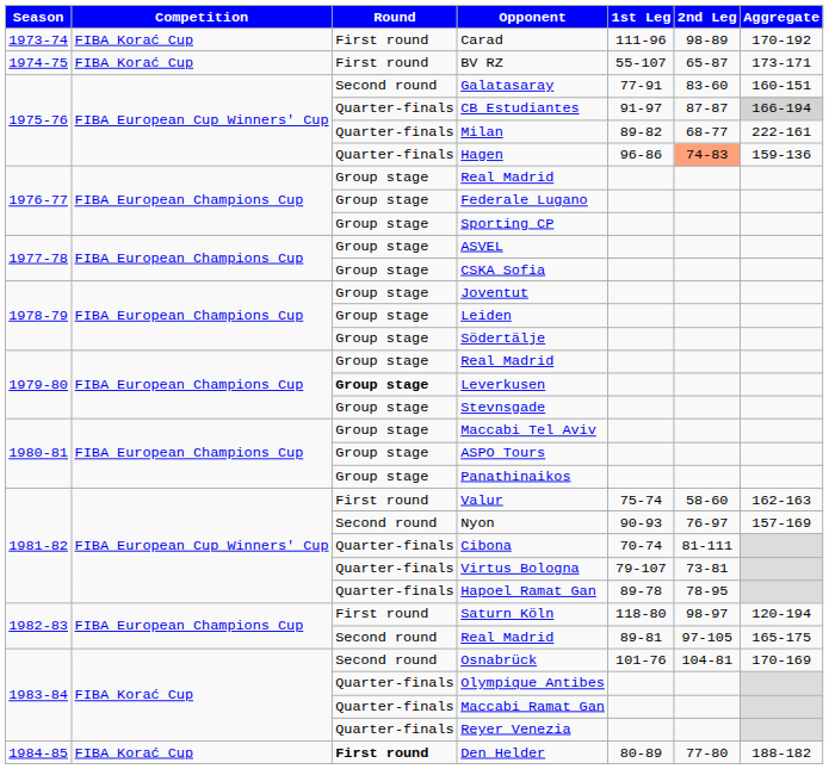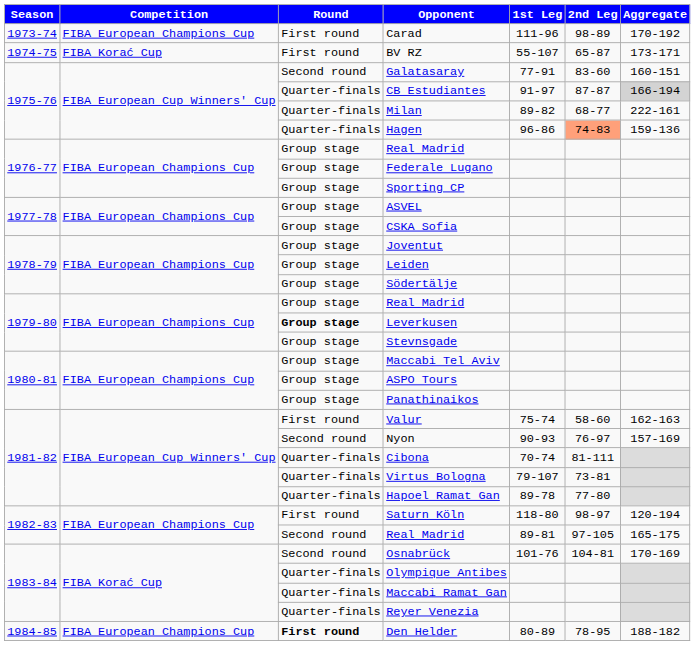Carad | Competition: FIBA Korać Cup -> FIBA European Champions Cup
Hapoel Ramat Gan | 2nd Leg: 78-95 -> 77-80
Den Helder | Competition: FIBA Korać Cup -> FIBA European Champions Cup
Den Helder | 2nd Leg: 77-80 -> 78-95
